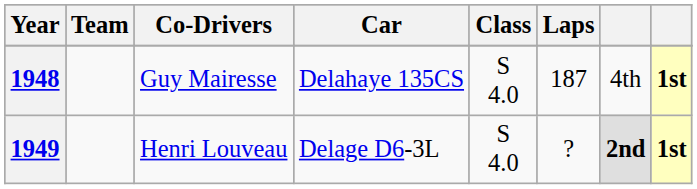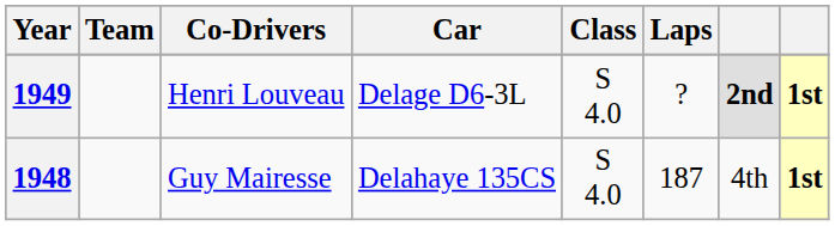rows swapped: 1948 <-> 1949
